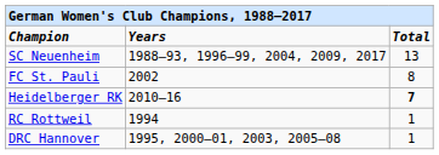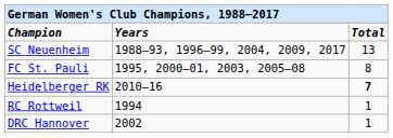FC St. Pauli | column 2: 2002 -> 1995, 2000–01, 2003, 2005–08
DRC Hannover | column 2: 1995, 2000–01, 2003, 2005–08 -> 2002
